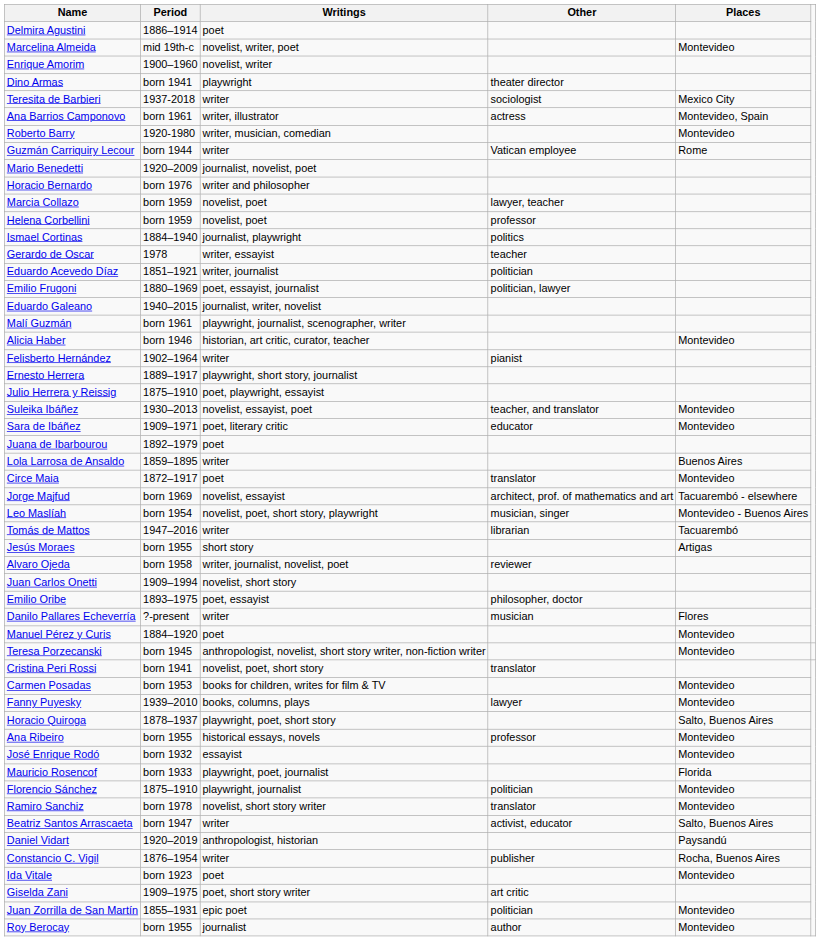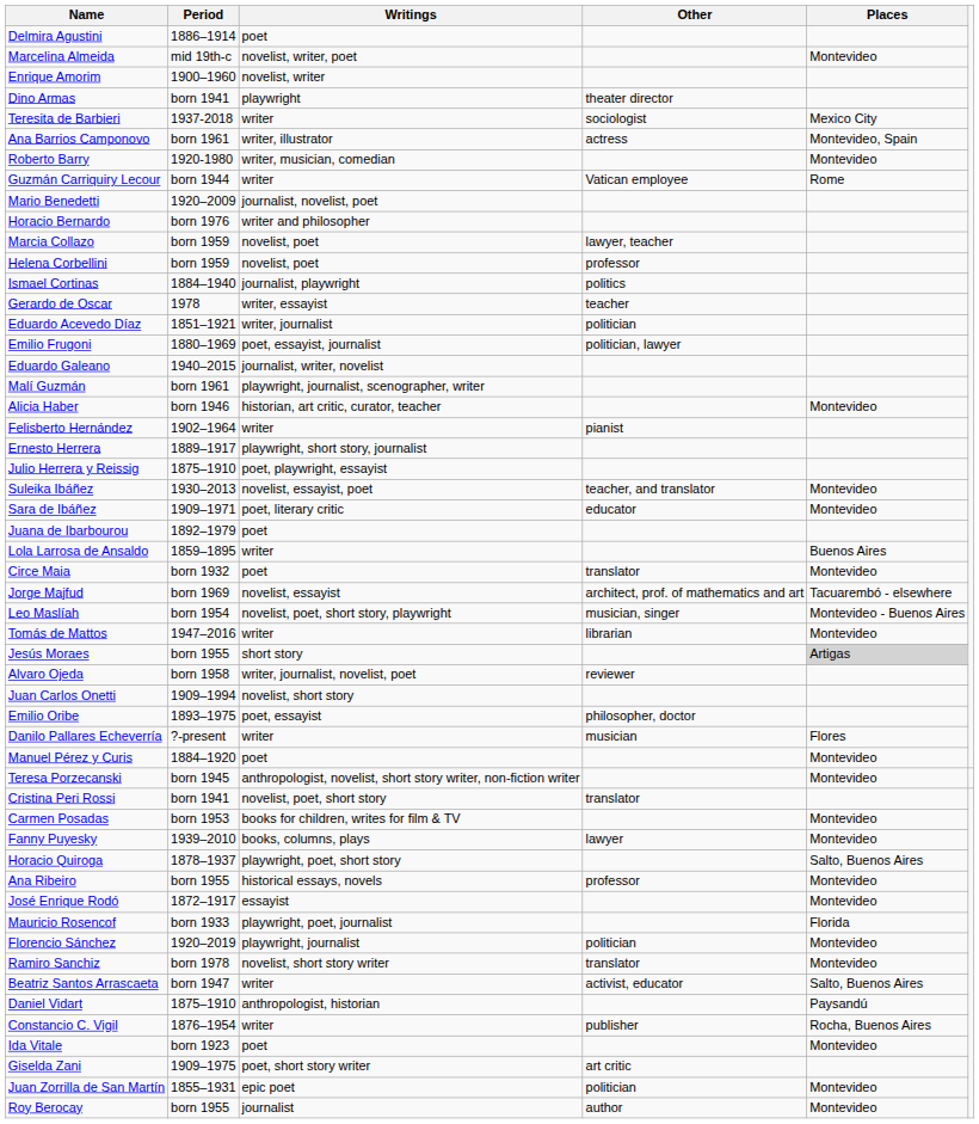Circe Maia | Period: 1872–1917 -> born 1932
Tomás de Mattos | Places: Tacuarembó -> Montevideo
Jesús Moraes | Places: no background -> lightgrey background
José Enrique Rodó | Period: born 1932 -> 1872–1917
Florencio Sánchez | Period: 1875–1910 -> 1920–2019
Daniel Vidart | Period: 1920–2019 -> 1875–1910
